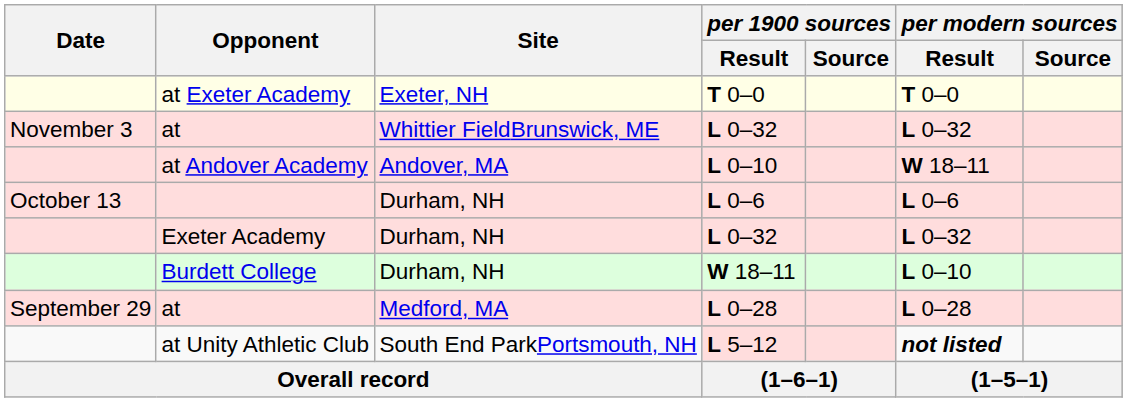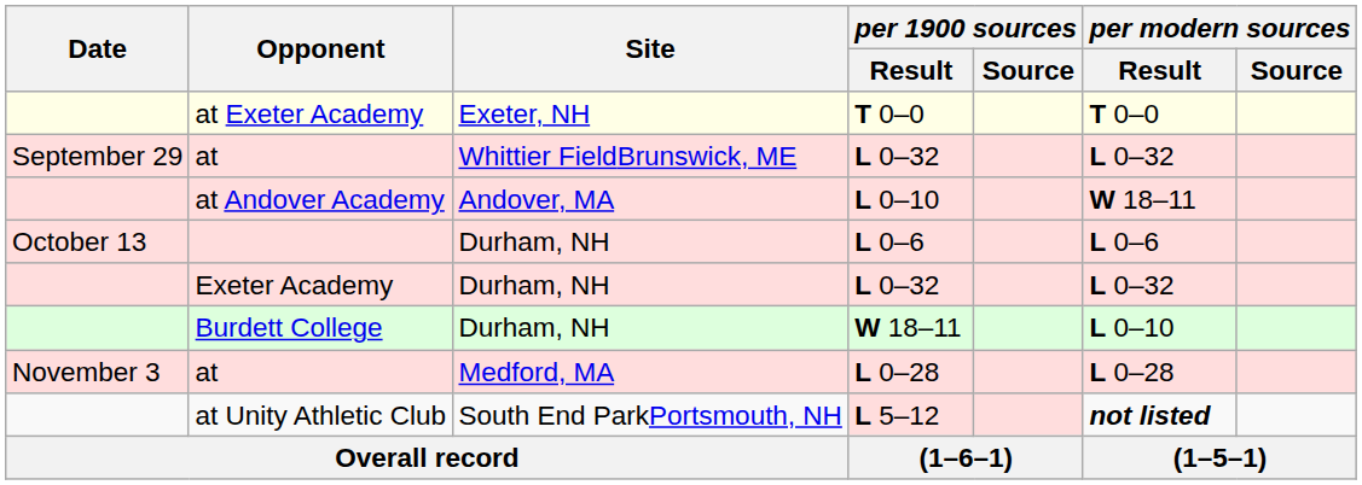at / L 0–32 | Date: November 3 -> September 29
at / L 0–28 | Date: September 29 -> November 3
